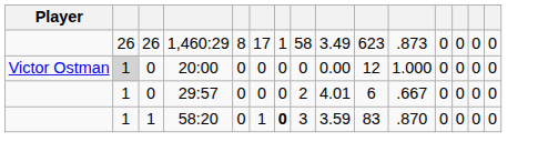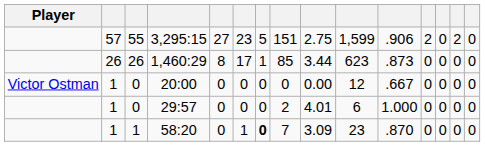+ row: 57 | 55 | 3,295:15 | 27 | 23 | 5 | 151 | 2.75 | 1,599 | .906 | 2 | 0 | 2 | 0
1,460:29 | column 8: 58 -> 85
1,460:29 | column 9: 3.49 -> 3.44
20:00 | column 2: lightgrey background -> no background
20:00 | column 11: 1.000 -> .667
29:57 | column 11: .667 -> 1.000
58:20 | column 8: 3 -> 7
58:20 | column 9: 3.59 -> 3.09
58:20 | column 10: 83 -> 23
